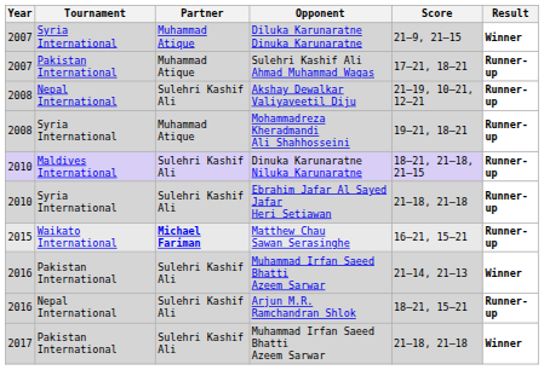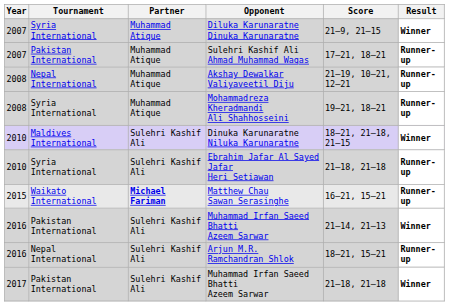Akshay Dewalkar Valiyaveetil Diju | Partner: Sulehri Kashif Ali -> Muhammad Atique
Dinuka Karunaratne Niluka Karunaratne | Result: Runner-up -> Winner
